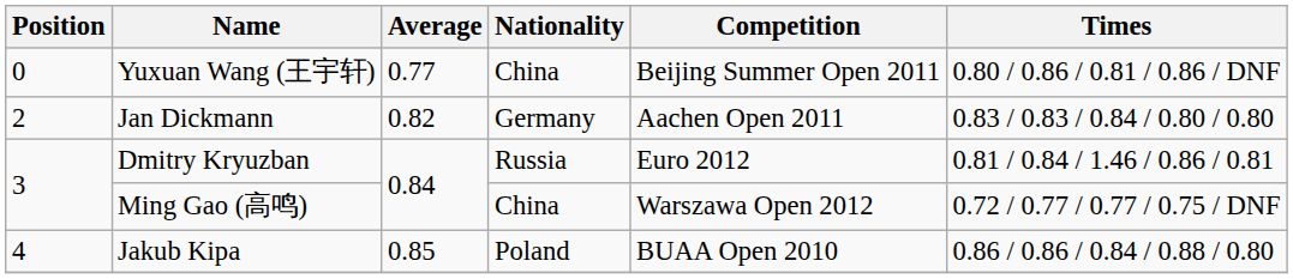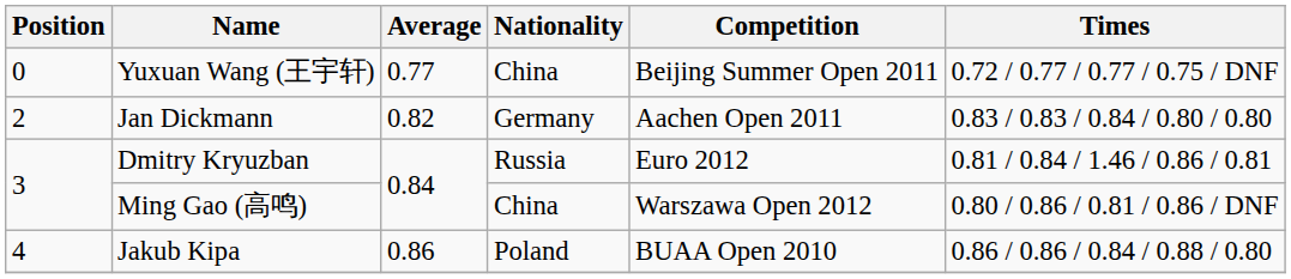Yuxuan Wang (王宇轩) | Times: 0.80 / 0.86 / 0.81 / 0.86 / DNF -> 0.72 / 0.77 / 0.77 / 0.75 / DNF
Ming Gao (高鸣) | Times: 0.72 / 0.77 / 0.77 / 0.75 / DNF -> 0.80 / 0.86 / 0.81 / 0.86 / DNF
Jakub Kipa | Average: 0.85 -> 0.86
